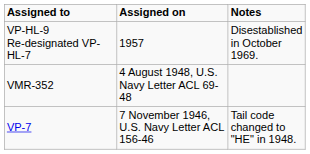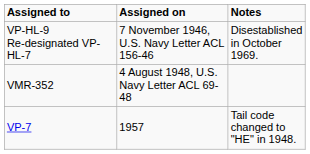VP-HL-9 Re-designated VP-HL-7 | Assigned on: 1957 -> 7 November 1946, U.S. Navy Letter ACL 156-46
VP-7 | Assigned on: 7 November 1946, U.S. Navy Letter ACL 156-46 -> 1957
